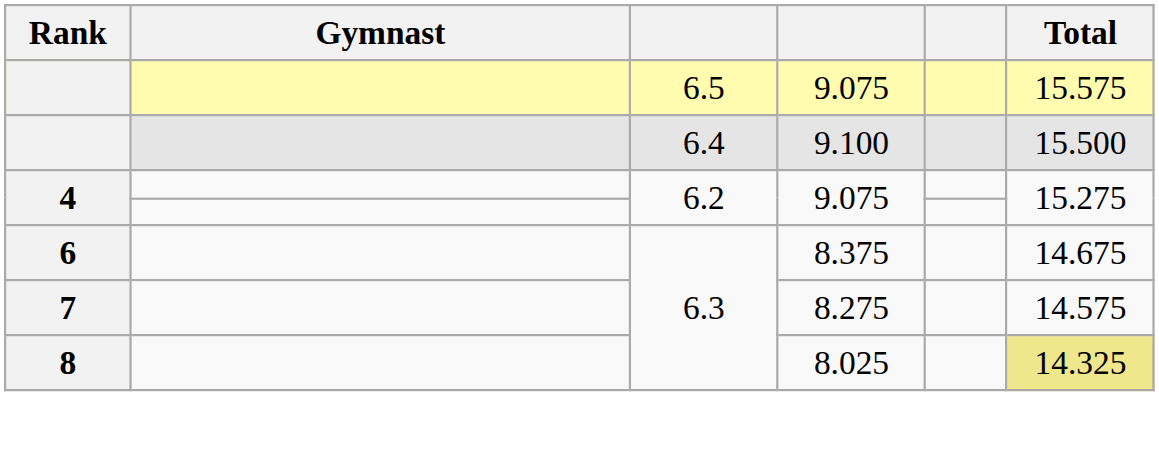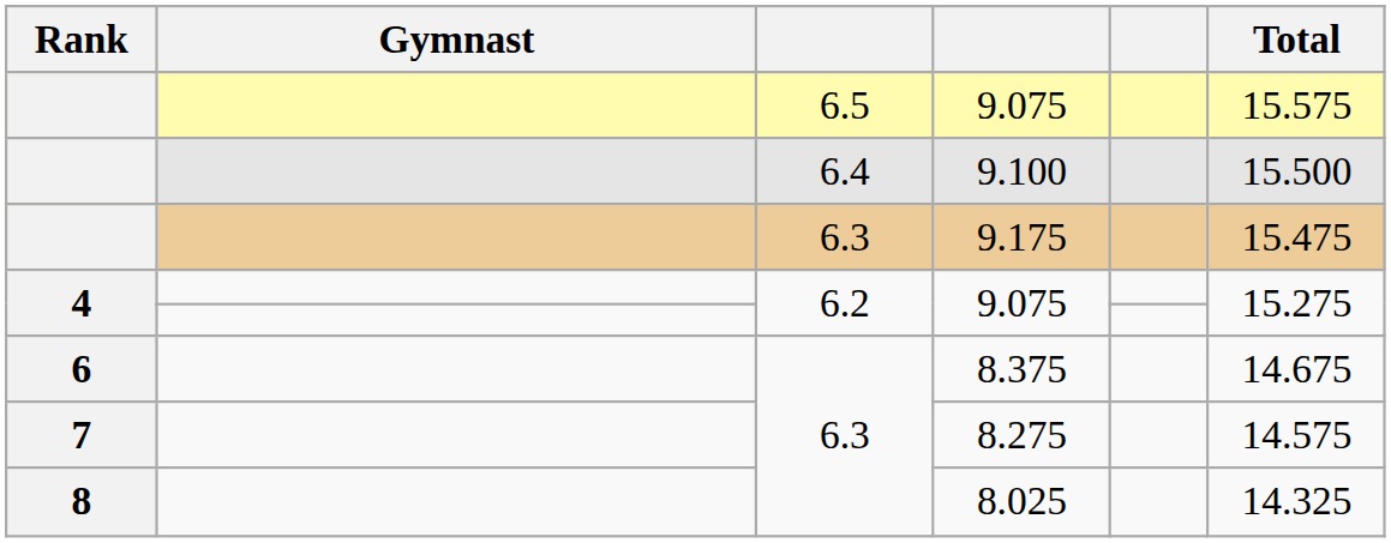+ row: 6.3 | 9.175 | 15.475
8.025 | Total: khaki background -> no background
